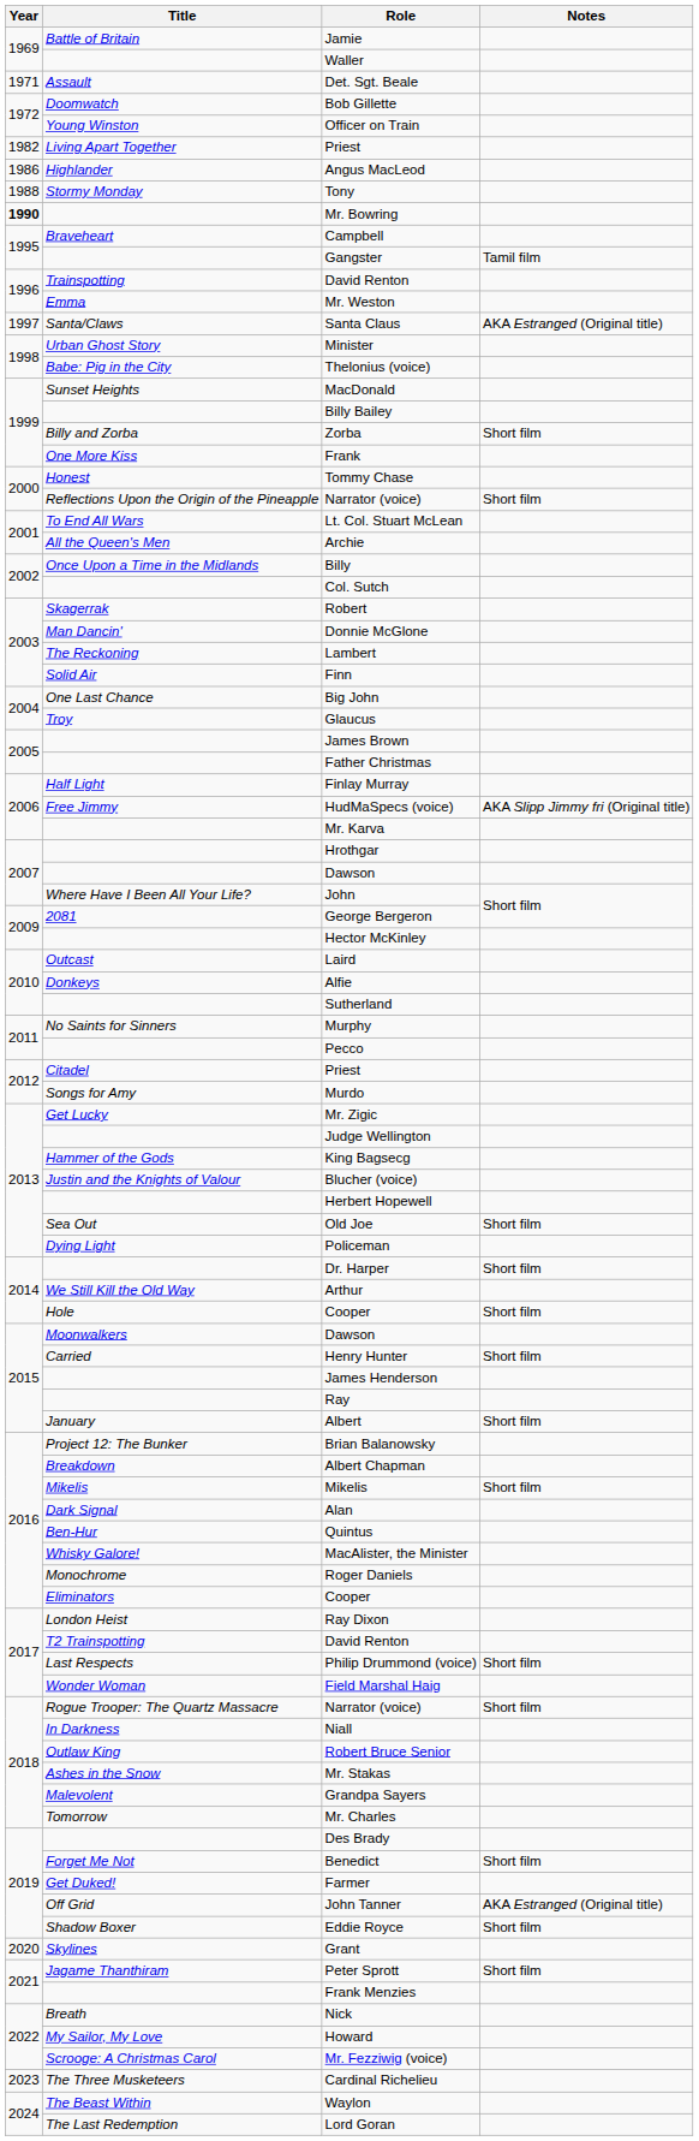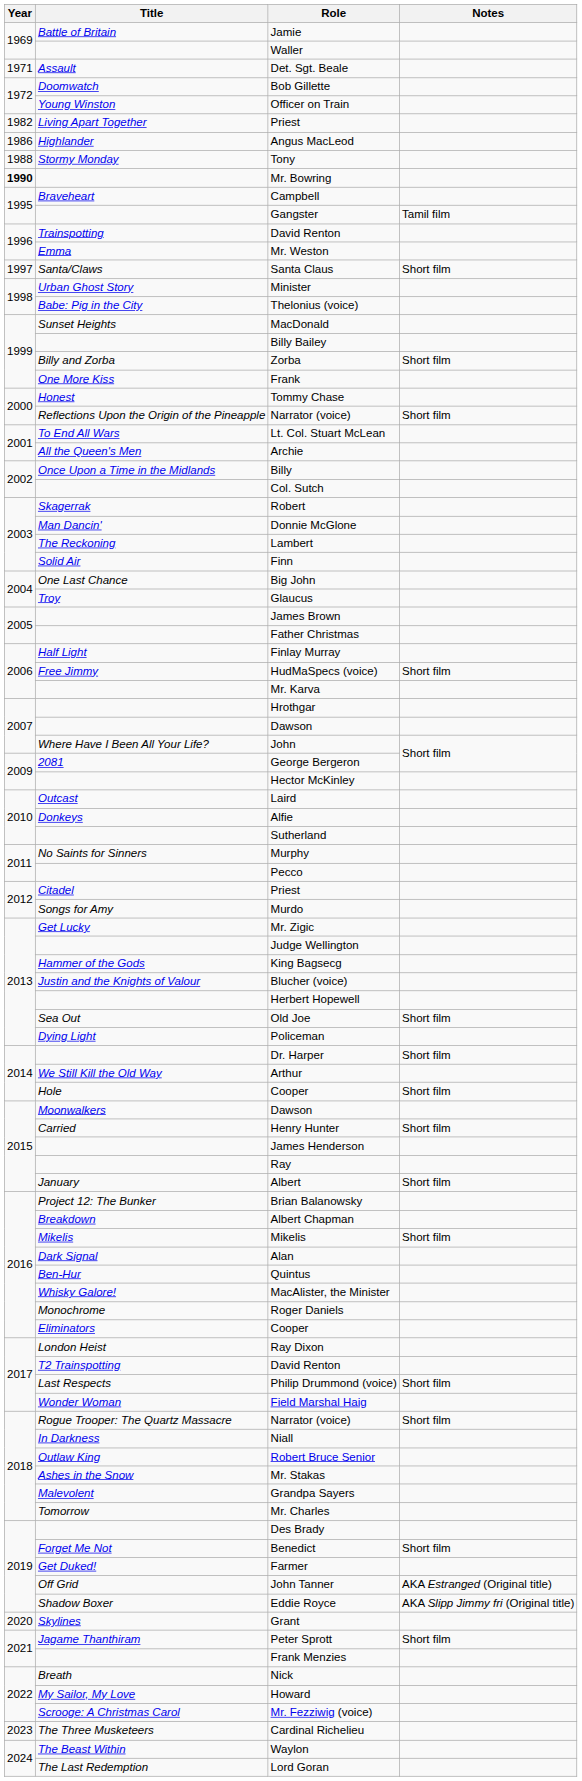Santa Claus | Notes: AKA Estranged (Original title) -> Short film
HudMaSpecs (voice) | Notes: AKA Slipp Jimmy fri (Original title) -> Short film
Eddie Royce | Notes: Short film -> AKA Slipp Jimmy fri (Original title)
